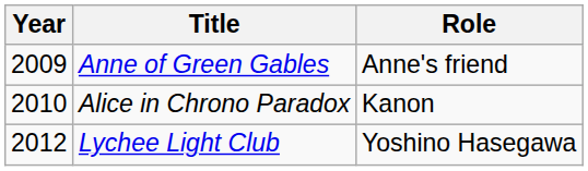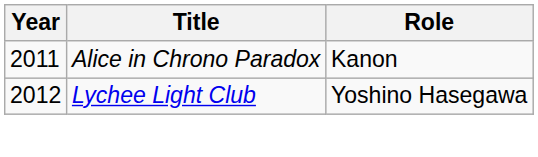- row: 2009 | Anne of Green Gables | Anne's friend
Alice in Chrono Paradox | Year: 2010 -> 2011
